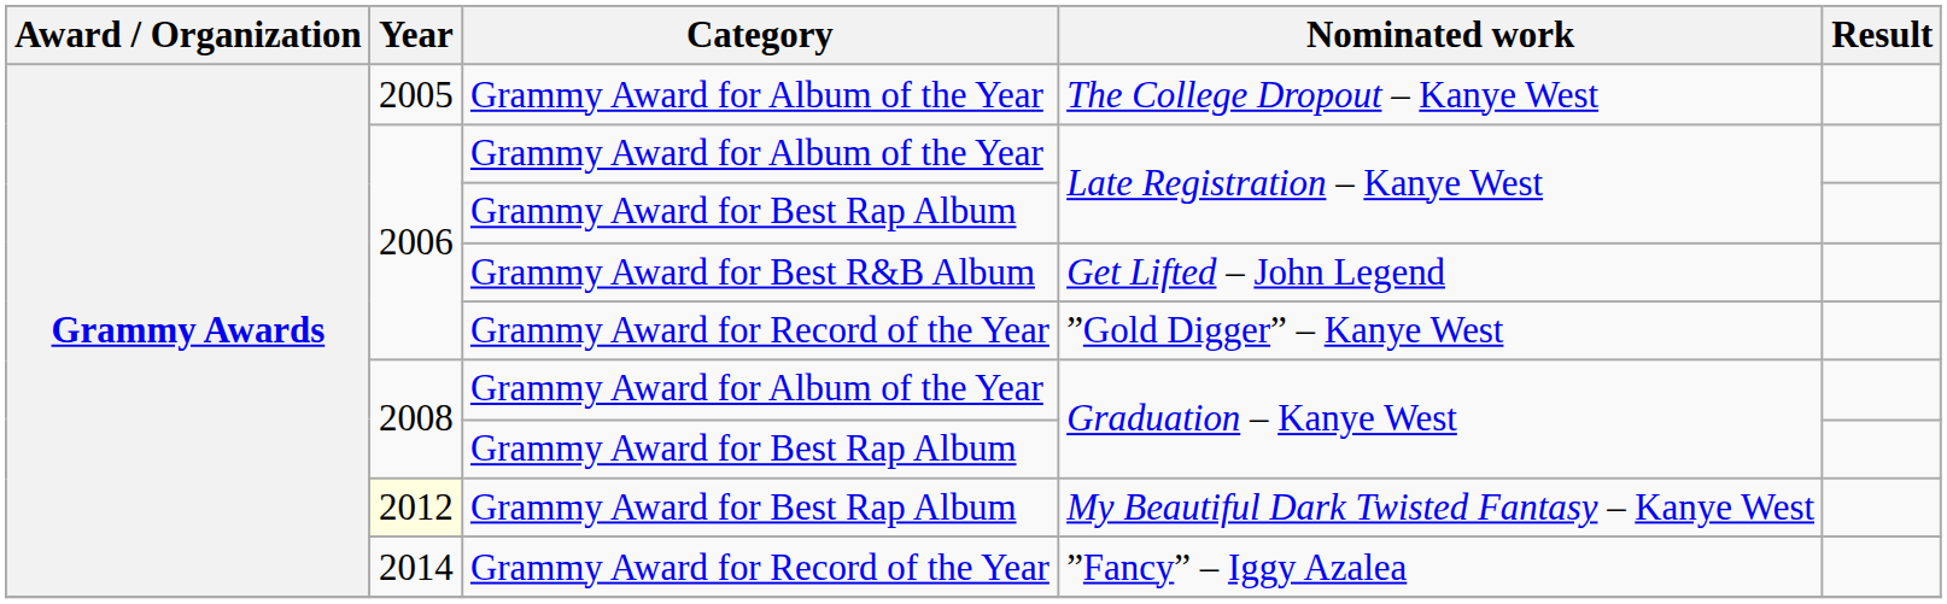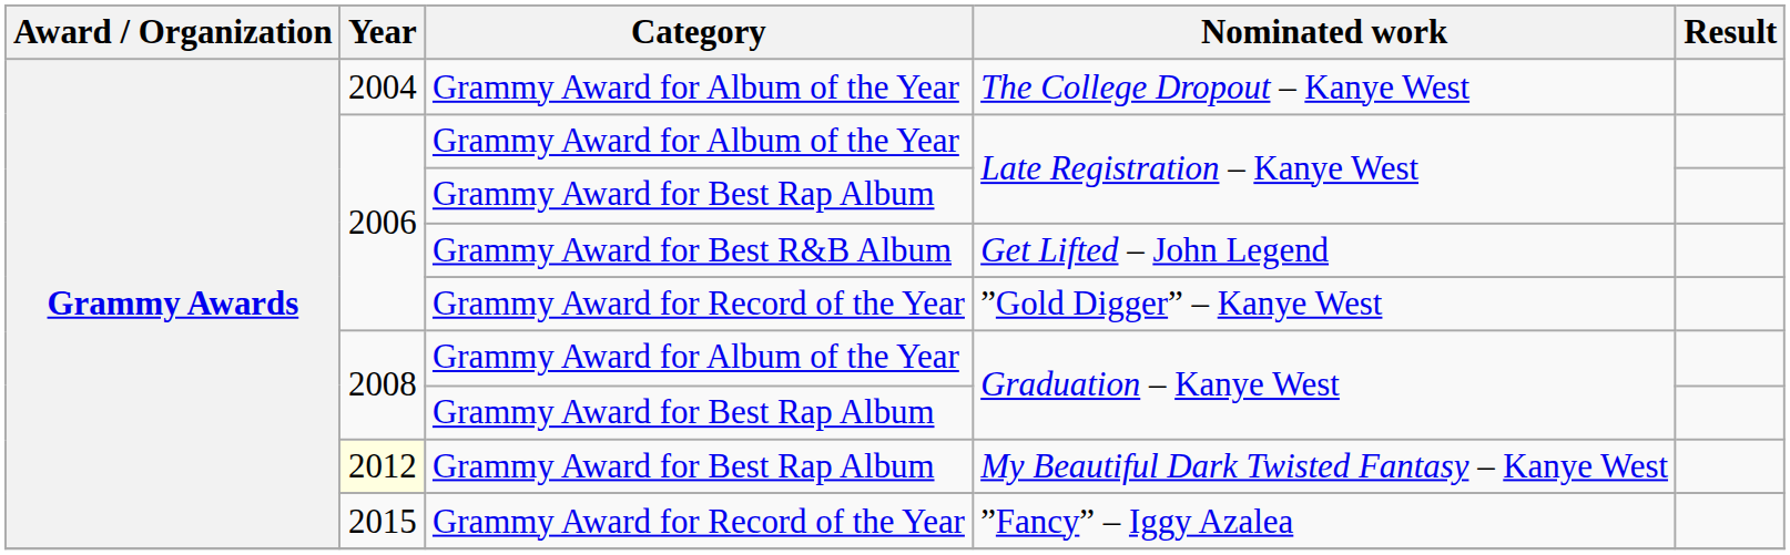The College Dropout – Kanye West | Year: 2005 -> 2004
”Fancy” – Iggy Azalea | Year: 2014 -> 2015
